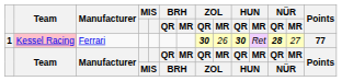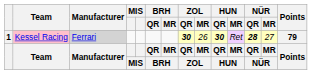1 | Manufacturer: no background -> lightgrey background
1 | Points: 77 -> 79
